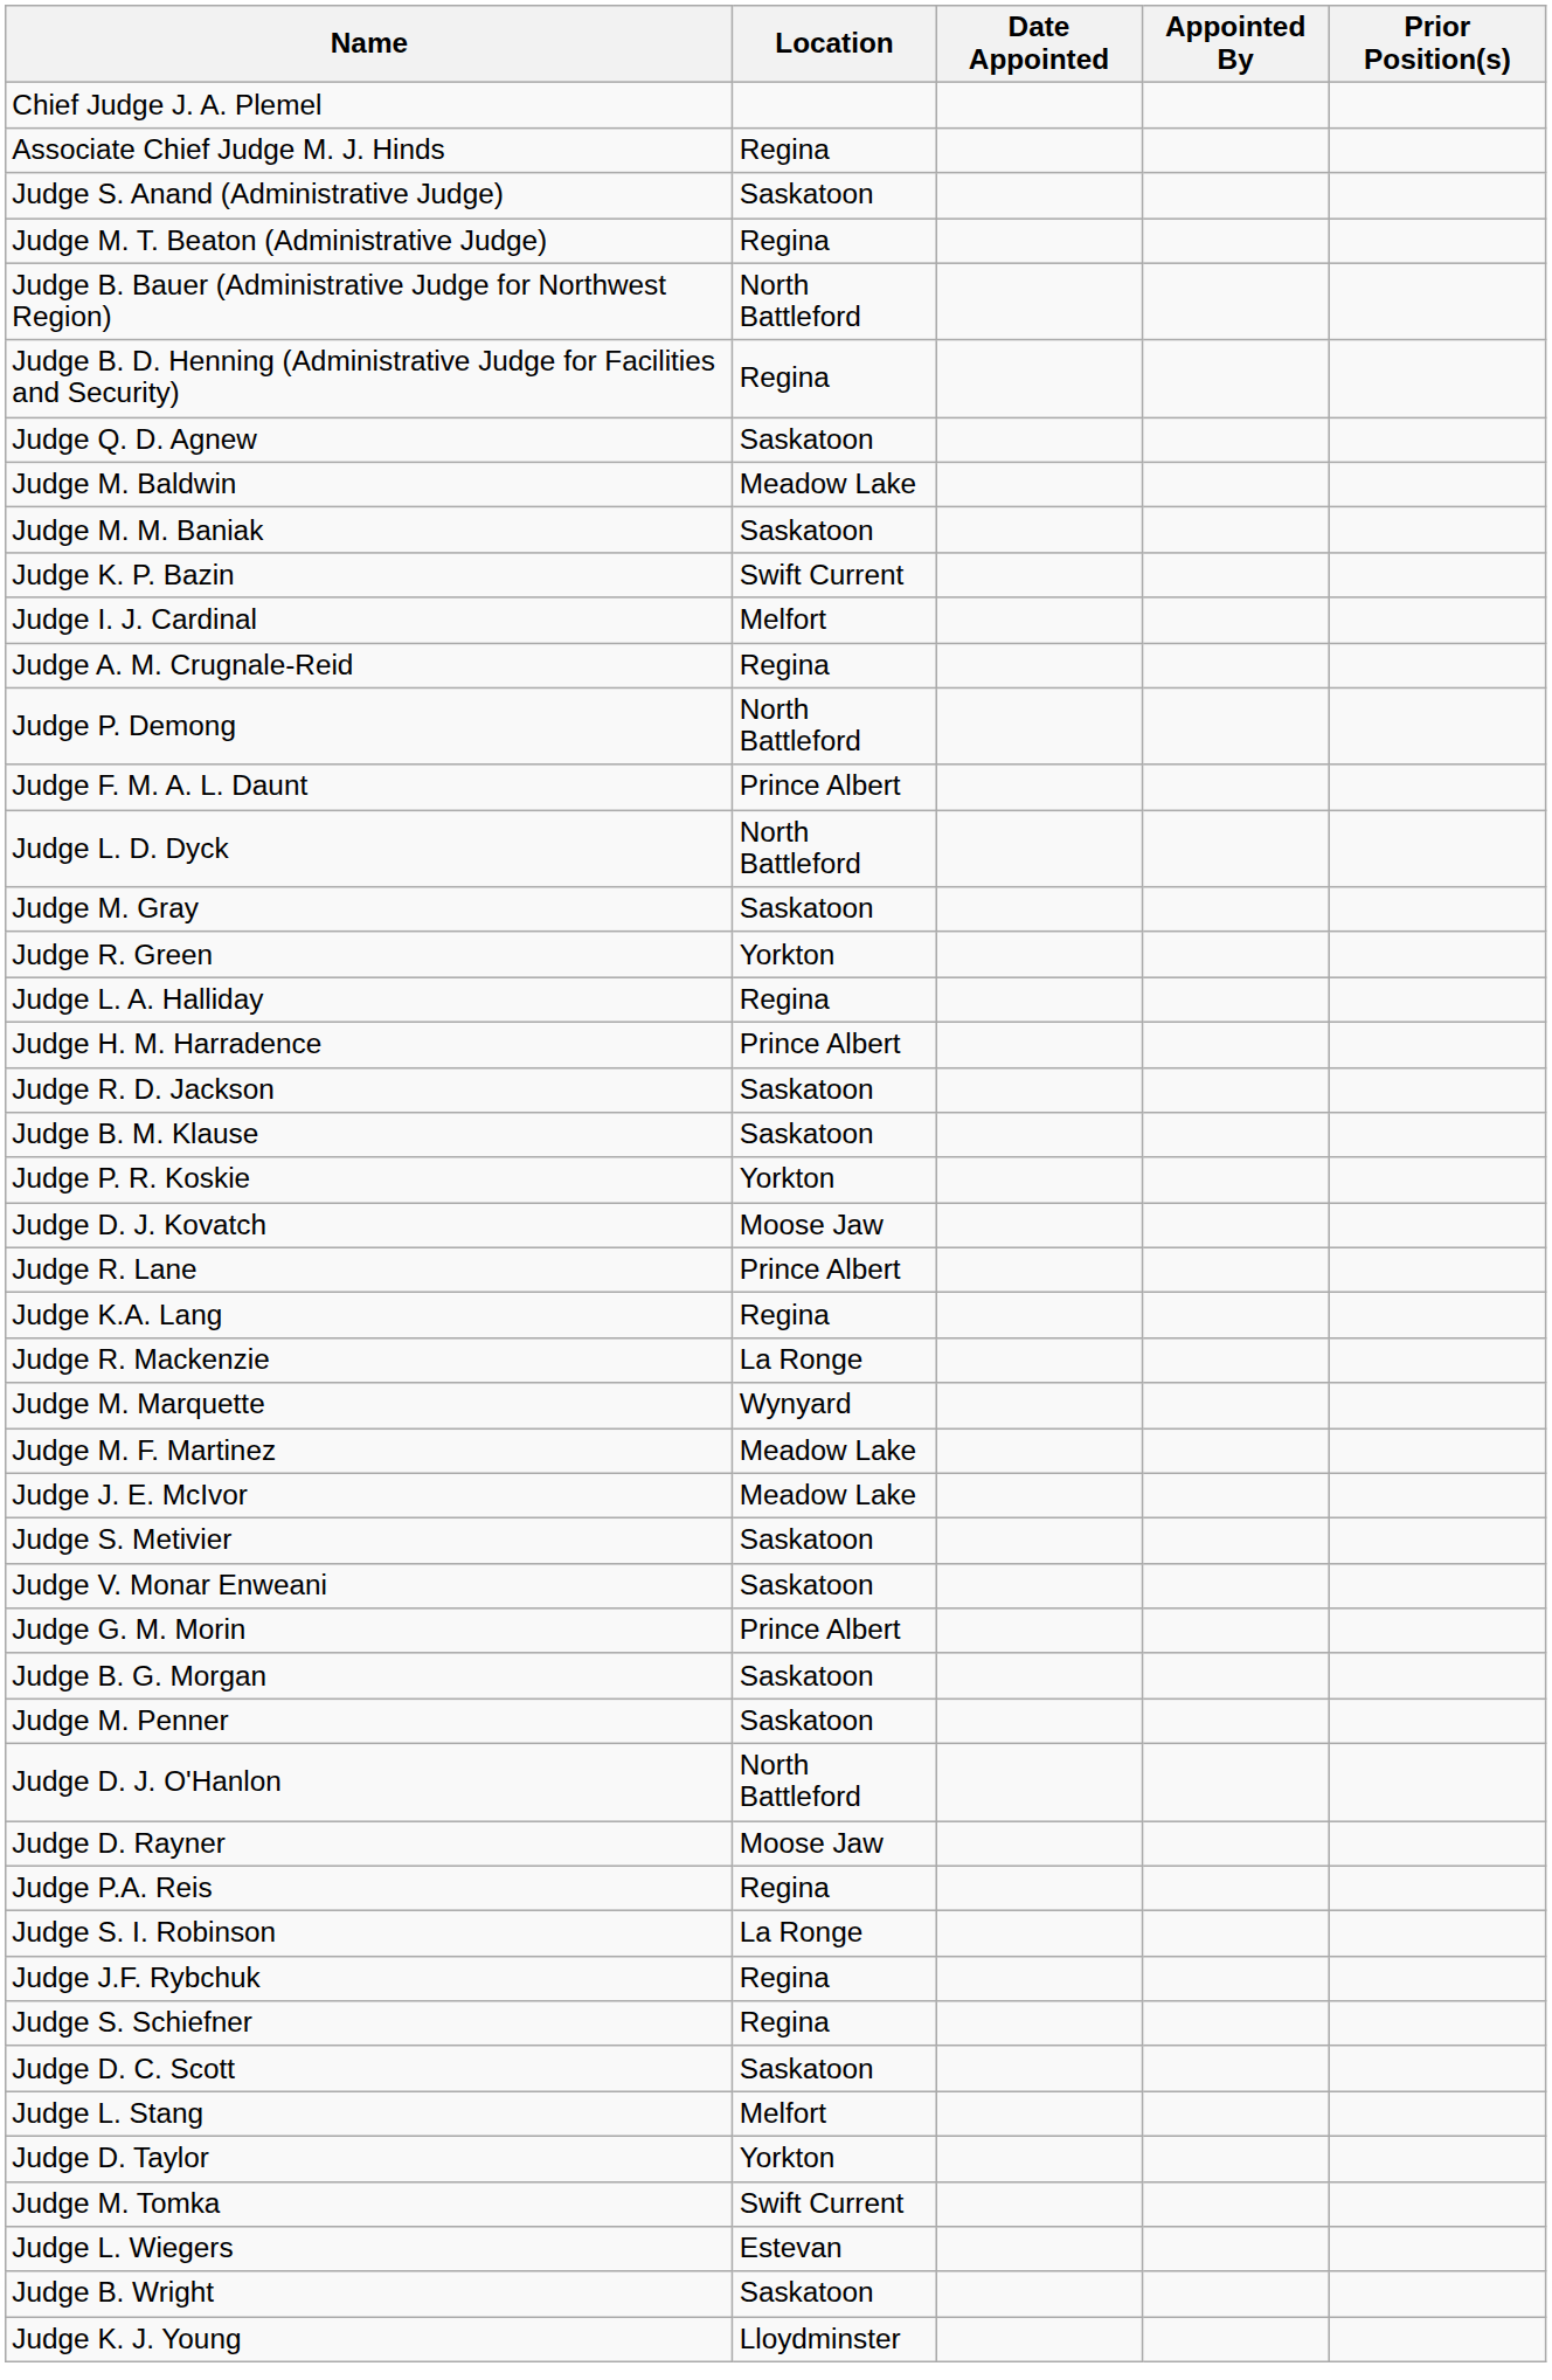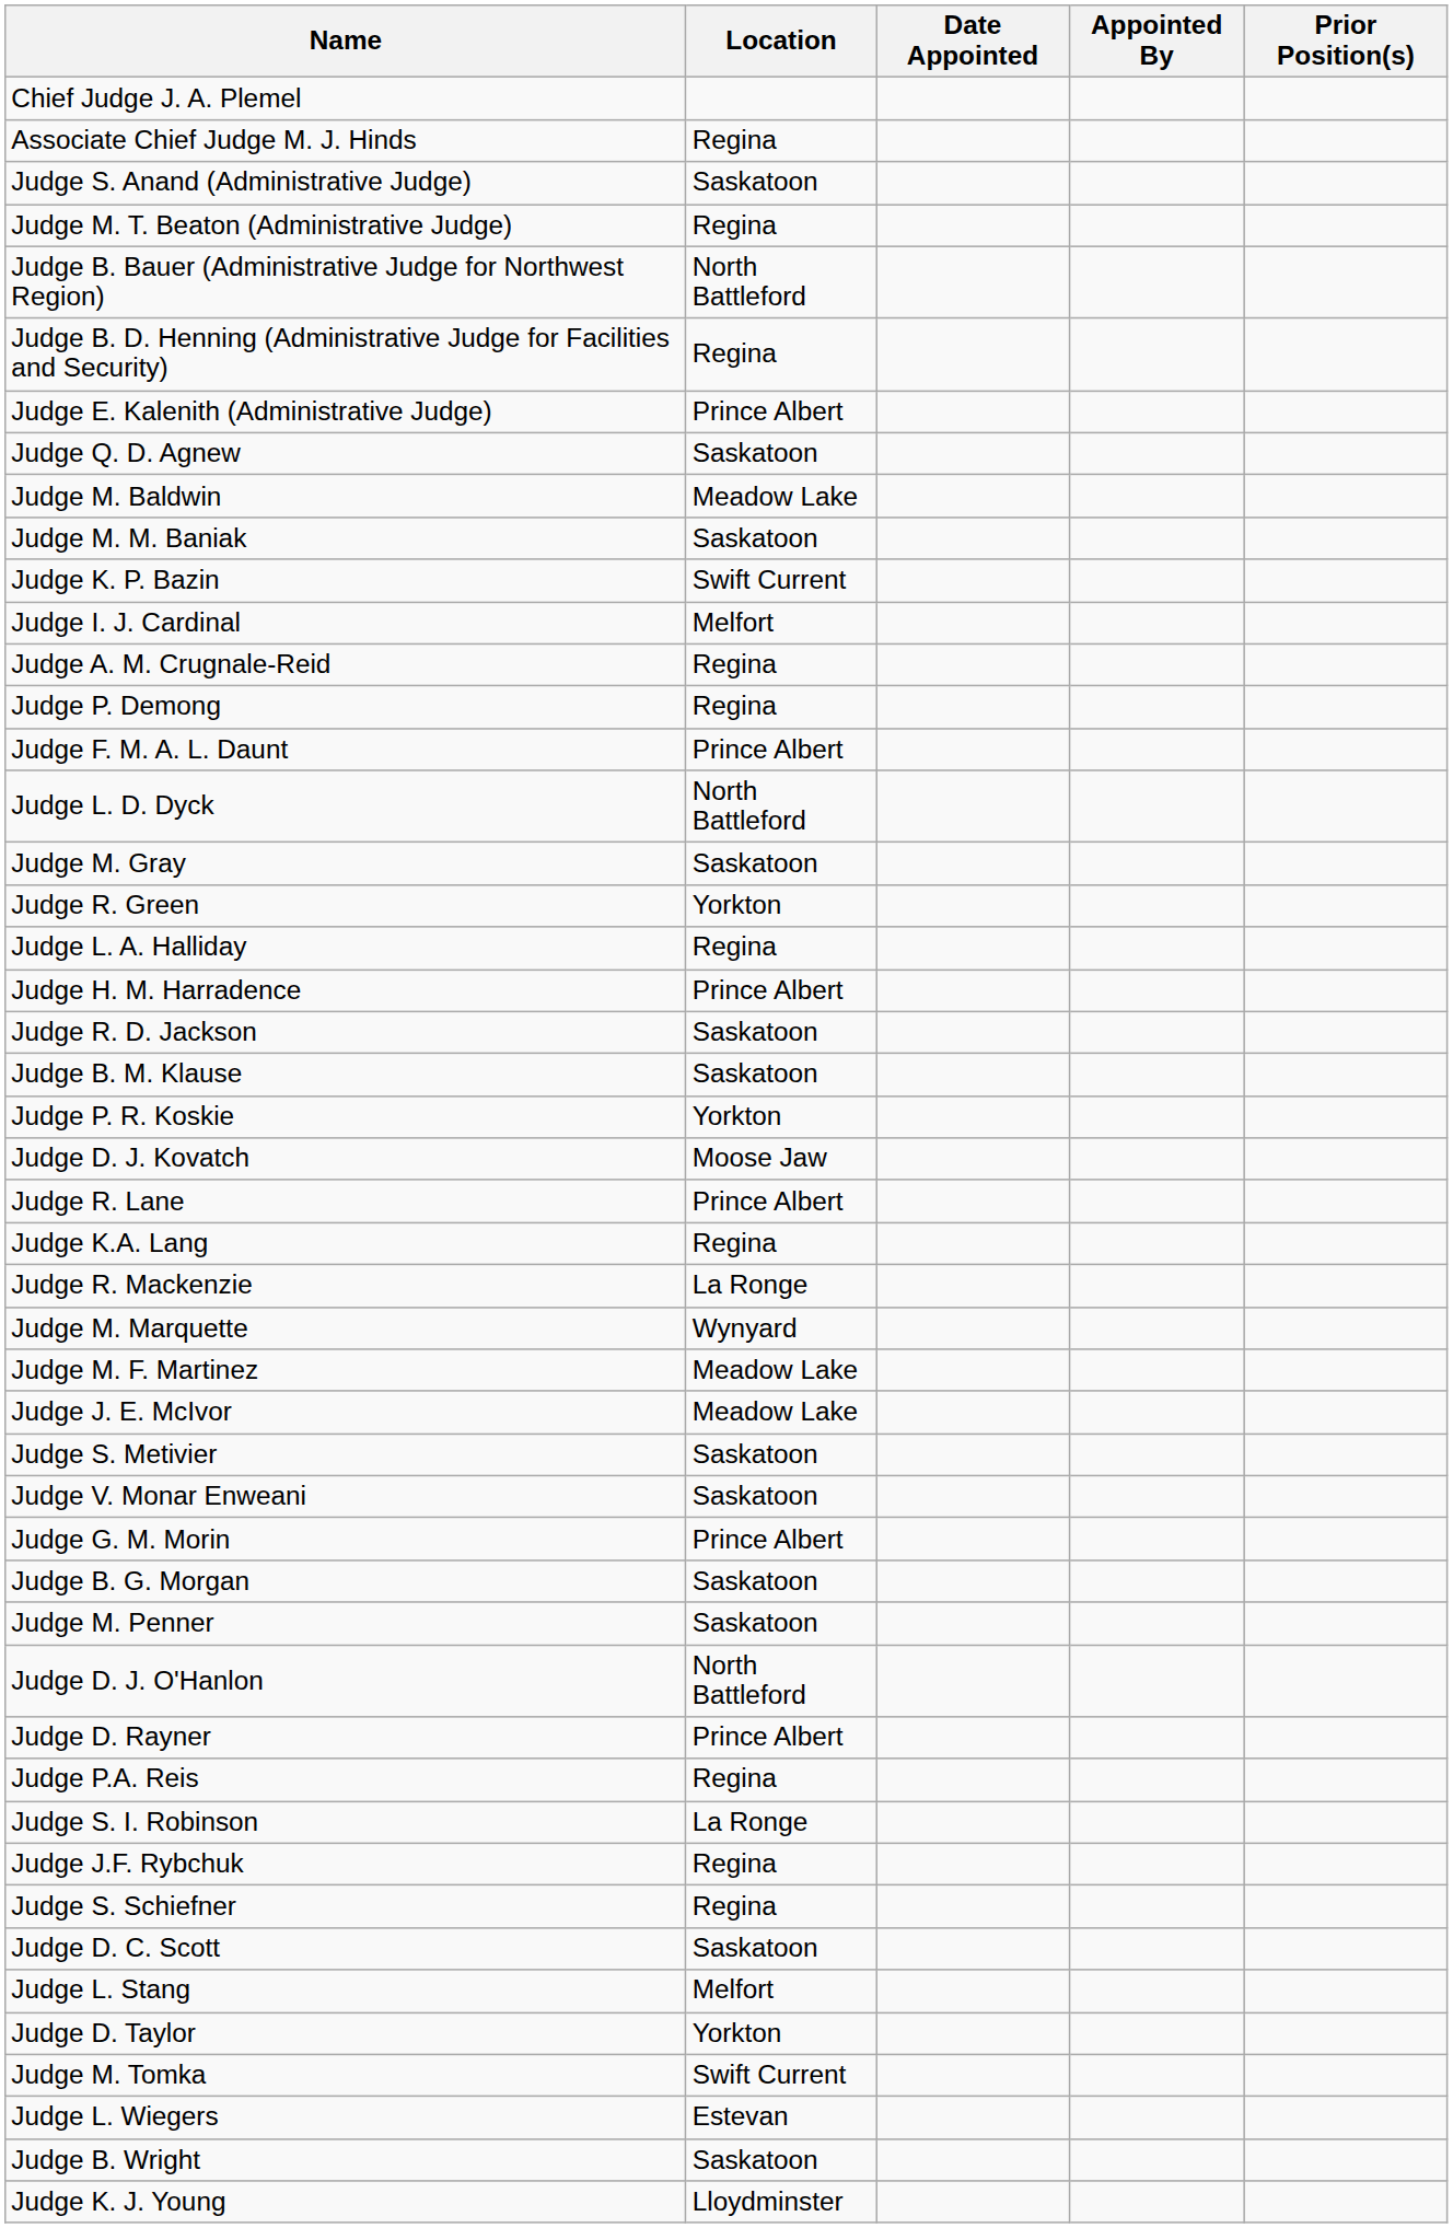+ row: Judge E. Kalenith (Administrative Judge) | Prince Albert
Judge P. Demong | Location: North Battleford -> Regina
Judge D. Rayner | Location: Moose Jaw -> Prince Albert
